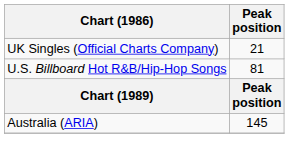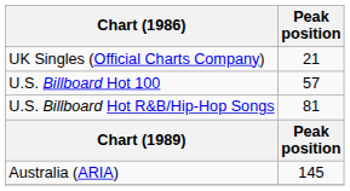+ row: U.S. Billboard Hot 100 | 57
